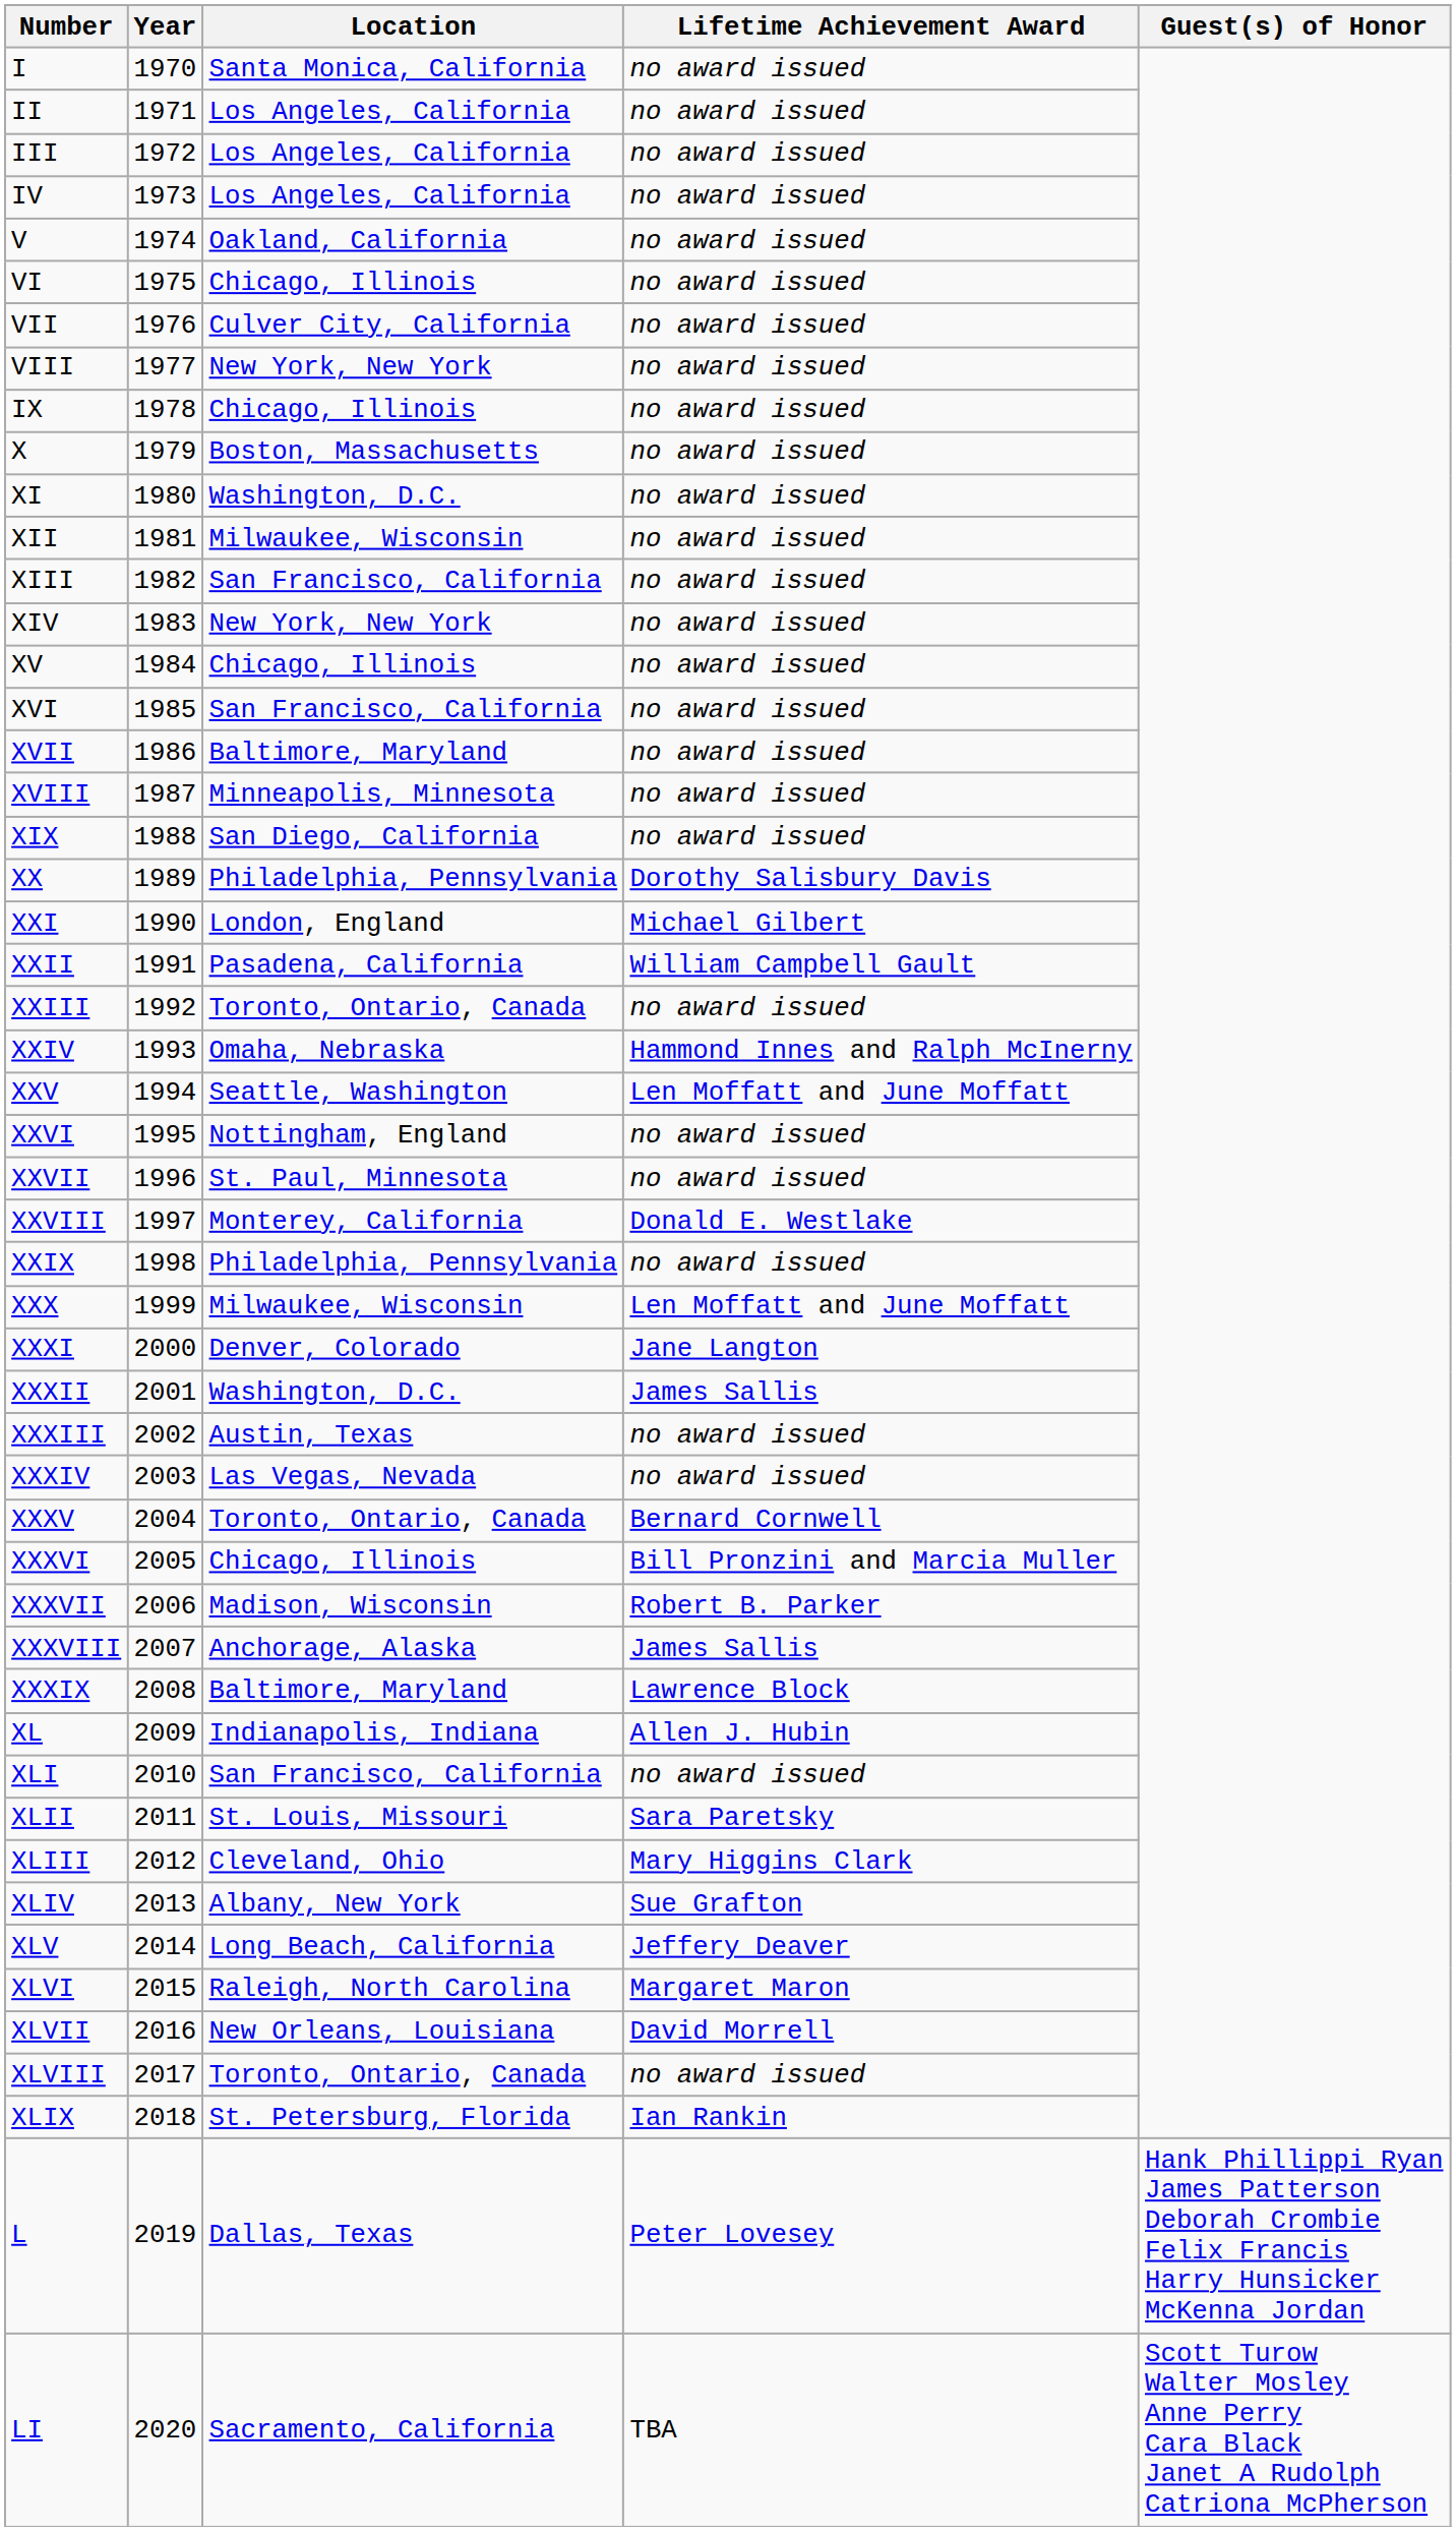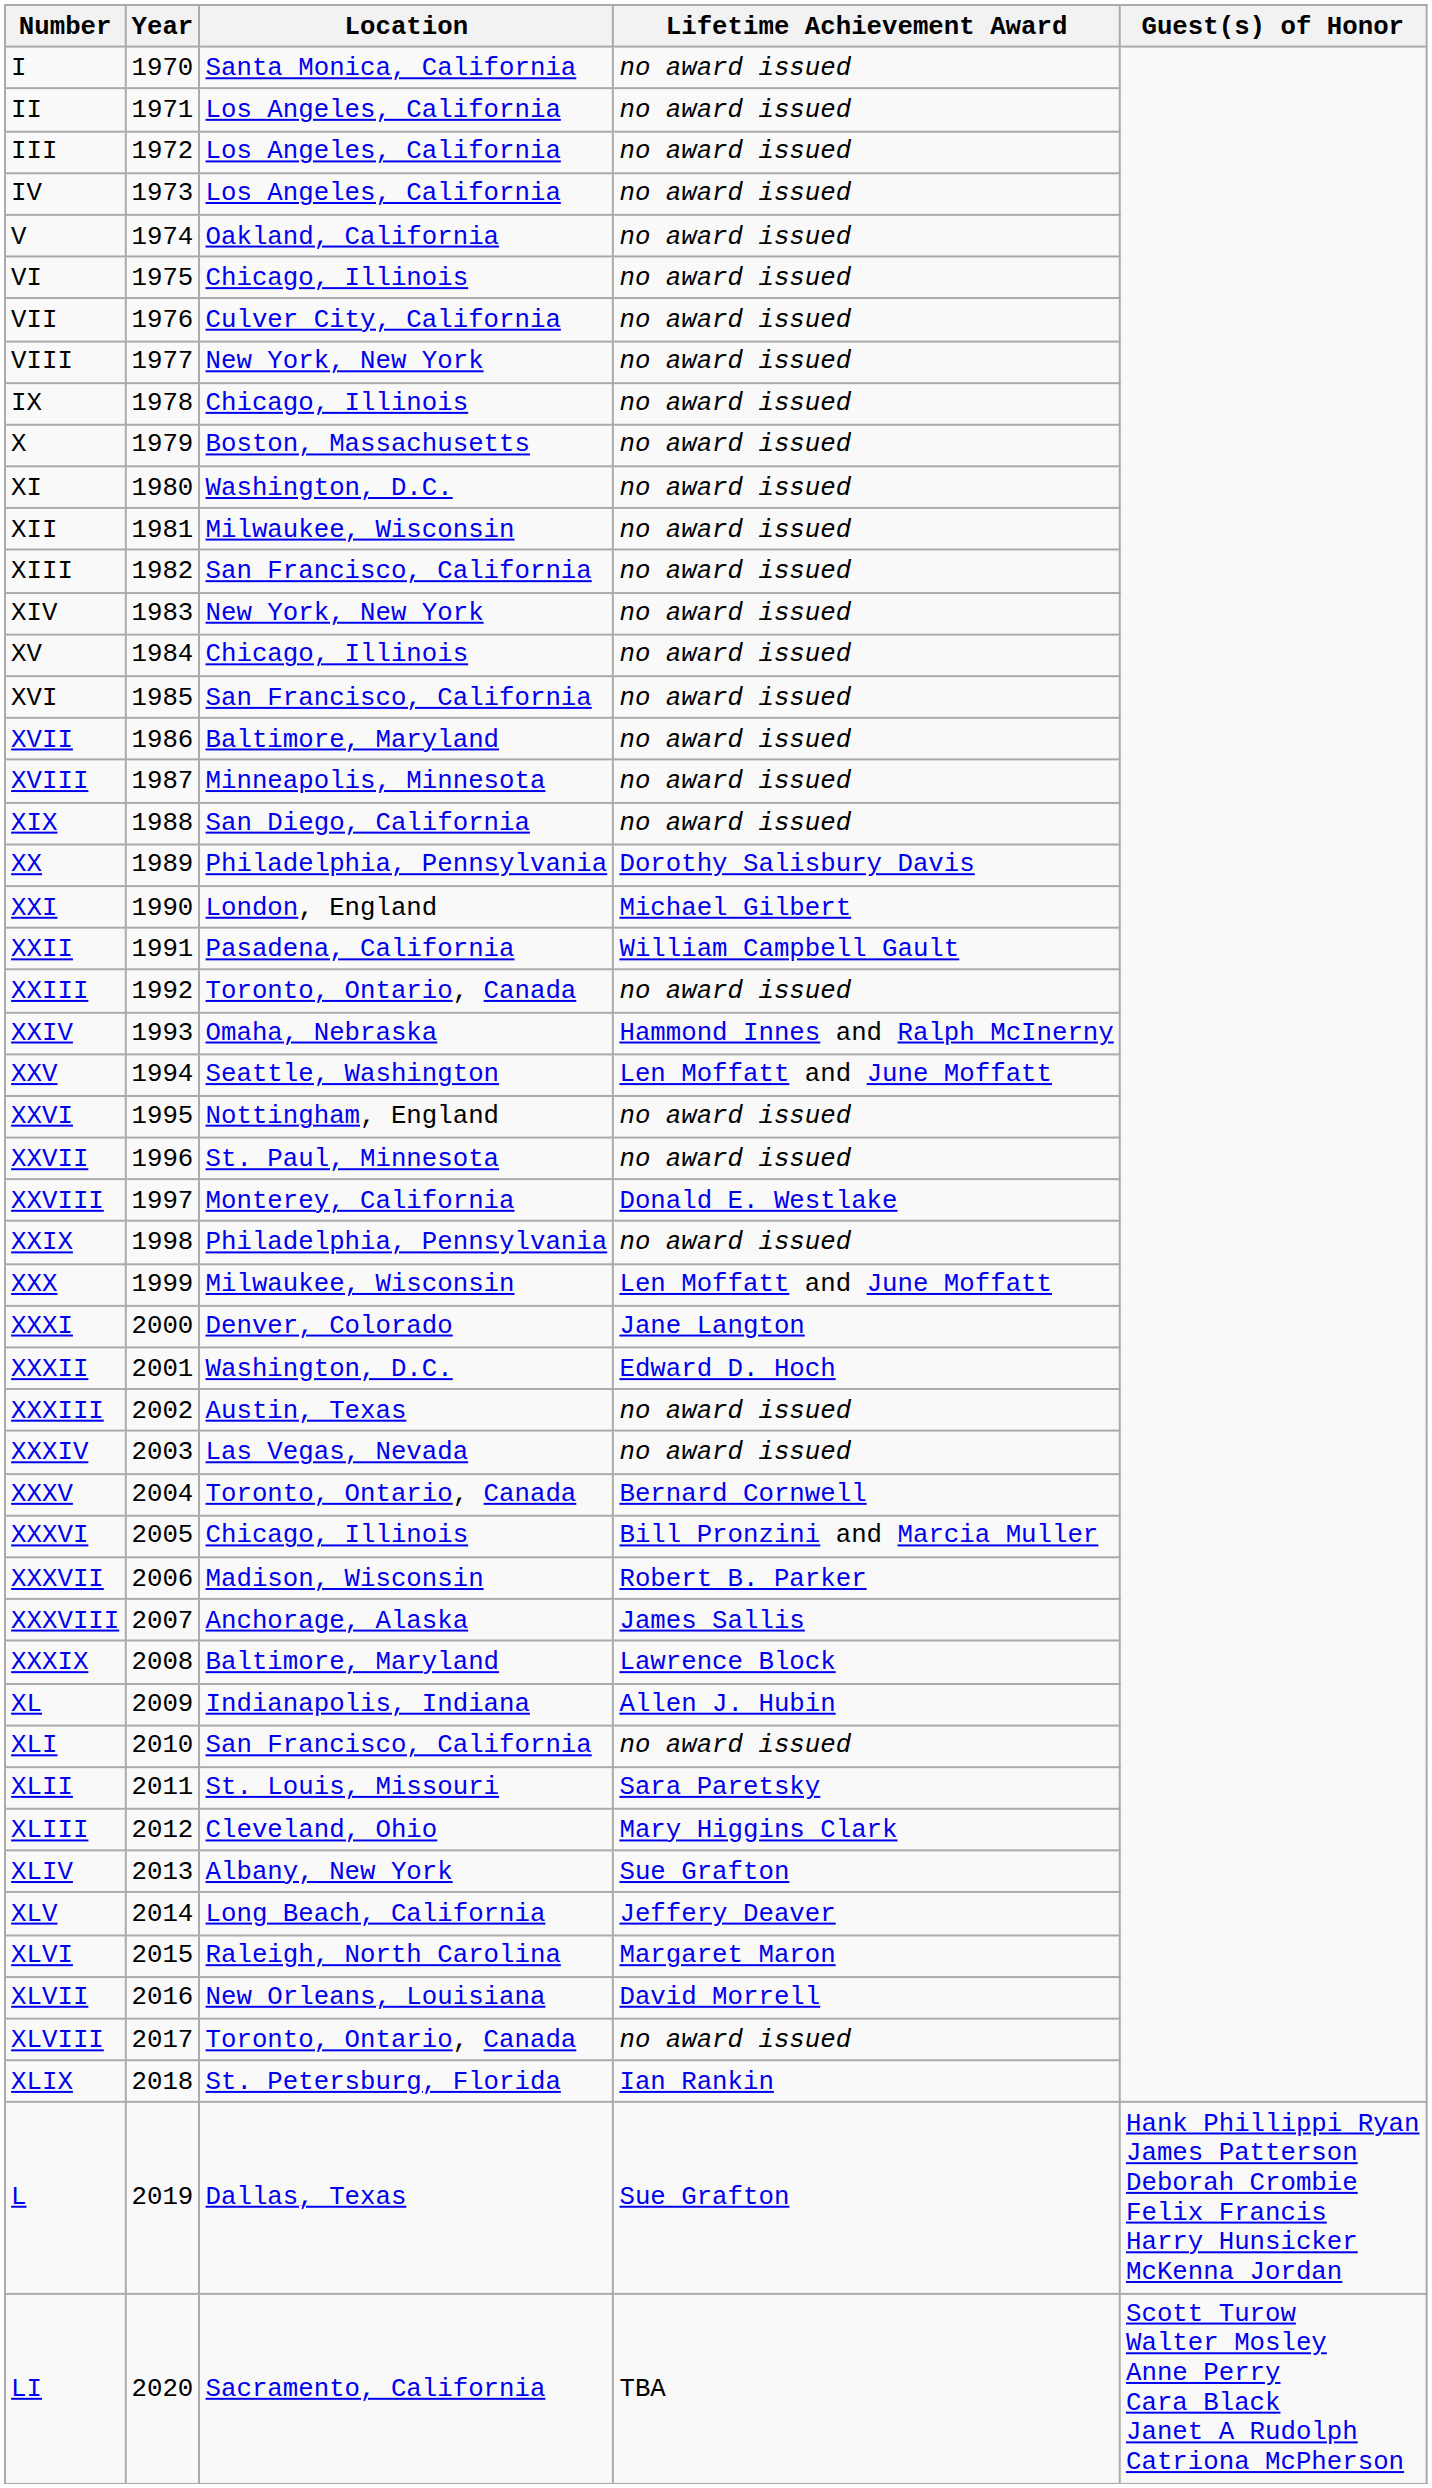XXXII | Lifetime Achievement Award: James Sallis -> Edward D. Hoch
L | Lifetime Achievement Award: Peter Lovesey -> Sue Grafton
